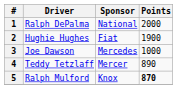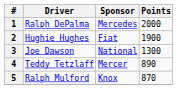1 | Sponsor: National -> Mercedes
3 | Sponsor: Mercedes -> National
3 | Points: 1000 -> 1300
5 | Points: bold -> normal
